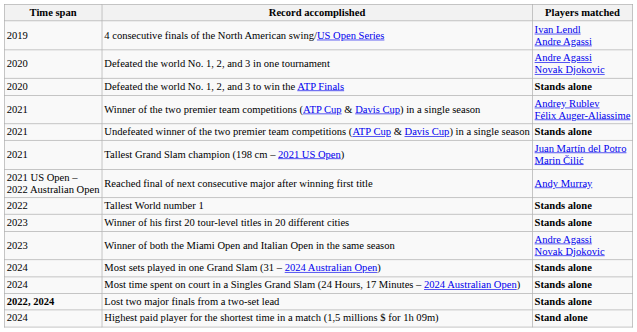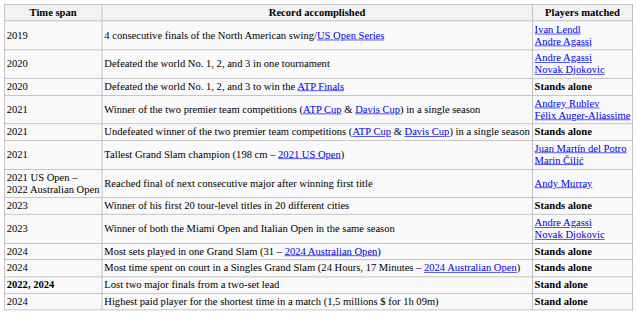- row: 2022 | Tallest World number 1 | Stands alone
Lost two major finals from a two-set lead | Players matched: Stands alone -> Stand alone
